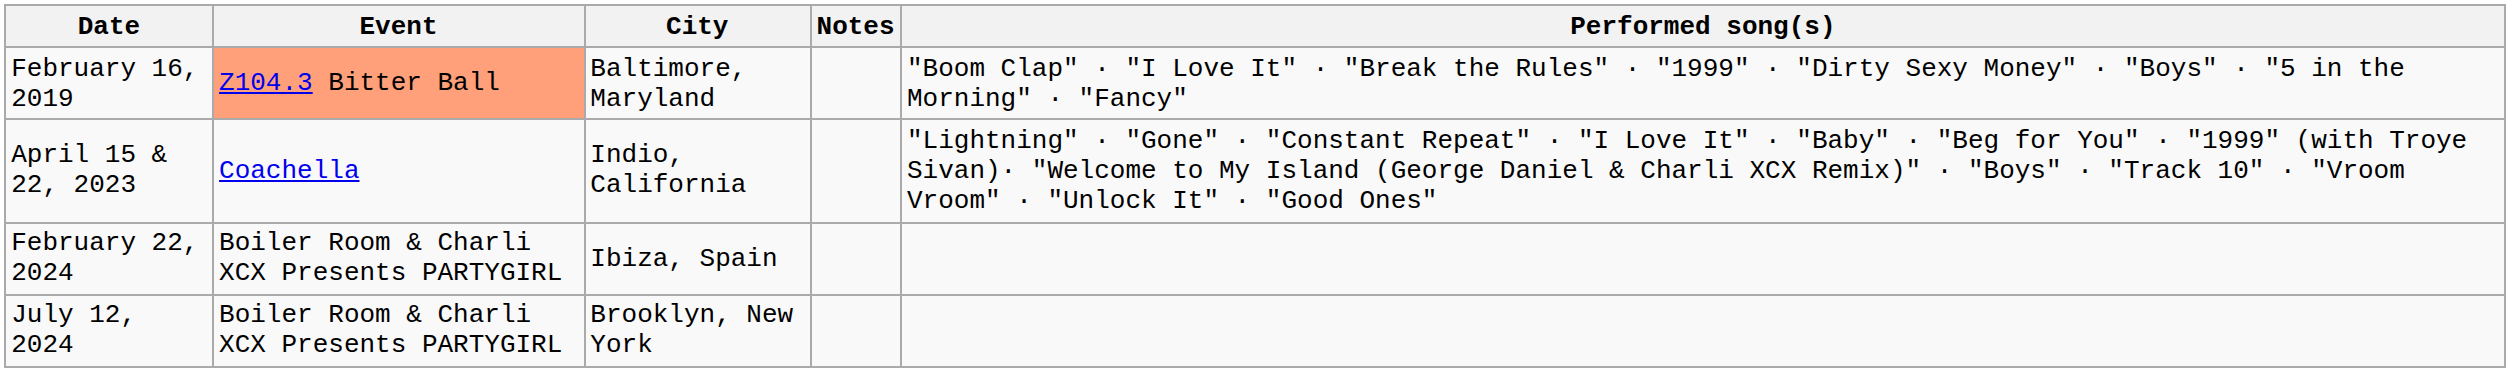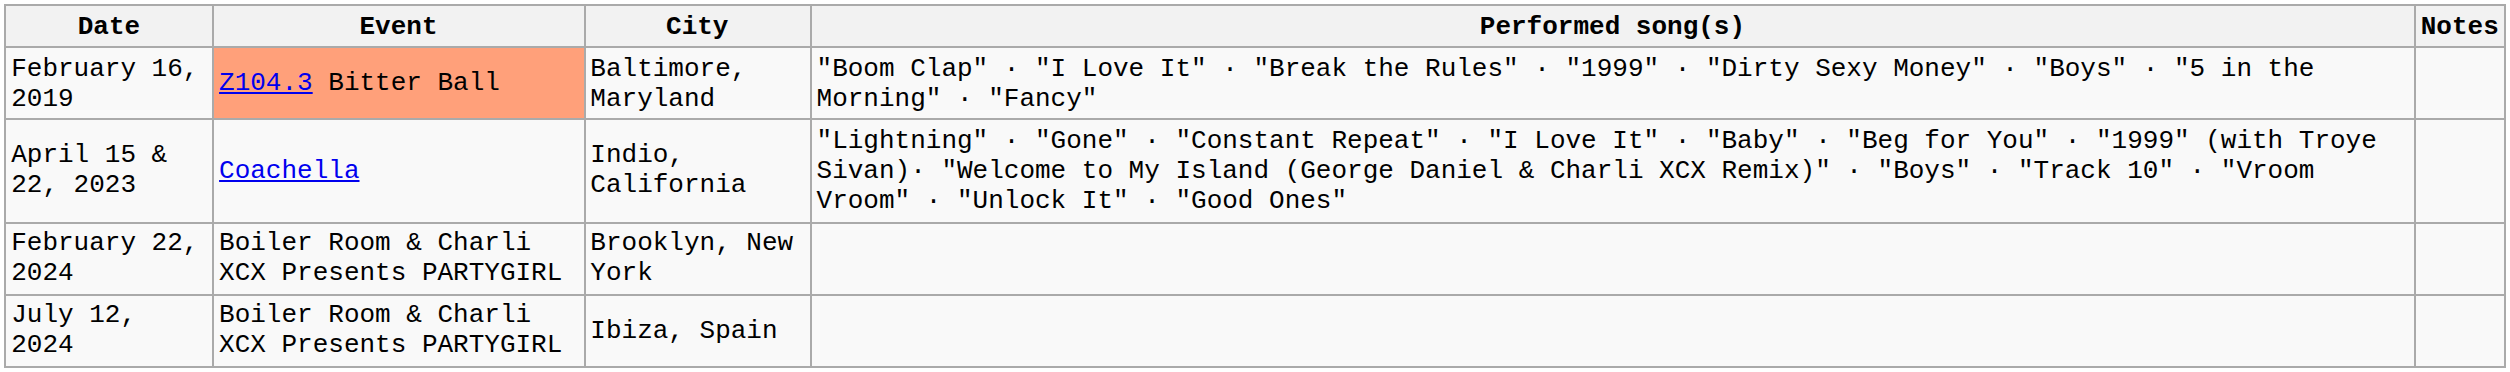columns swapped: Performed song(s) <-> Notes
February 22, 2024 | City: Ibiza, Spain -> Brooklyn, New York
July 12, 2024 | City: Brooklyn, New York -> Ibiza, Spain
